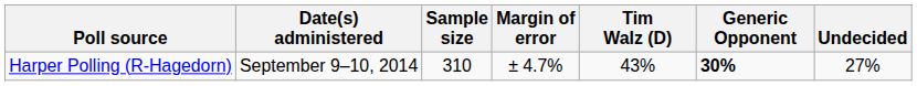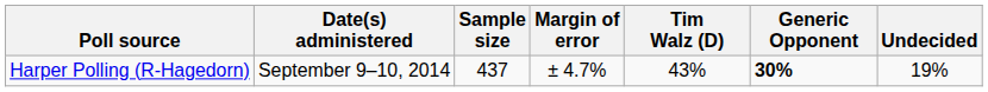Harper Polling (R-Hagedorn) | Sample size: 310 -> 437
Harper Polling (R-Hagedorn) | Undecided: 27% -> 19%
